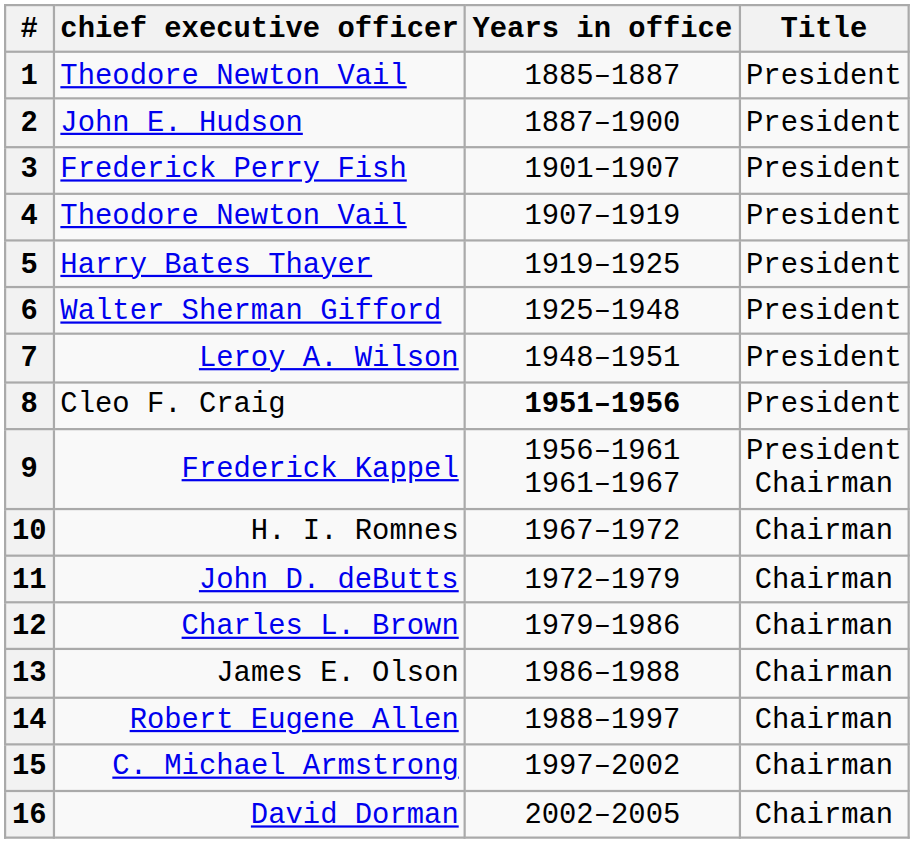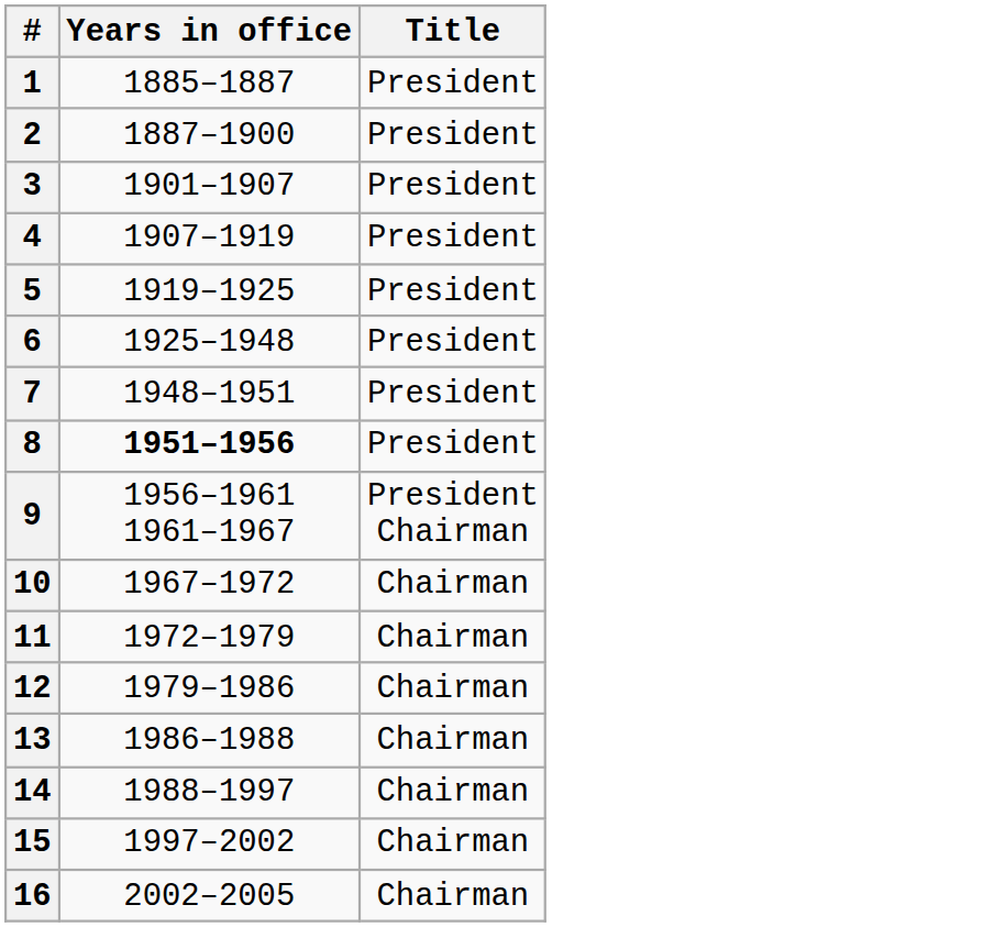- column: chief executive officer | Theodore Newton Vail | John E. Hudson | Frederick Perry Fish | Theodore Newton Vail | Harry Bates Thayer | Walter Sherman Gifford | Leroy A. Wilson | Cleo F. Craig | Frederick Kappel | H. I. Romnes | John D. deButts | Charles L. Brown | James E. Olson | Robert Eugene Allen | C. Michael Armstrong | David Dorman
